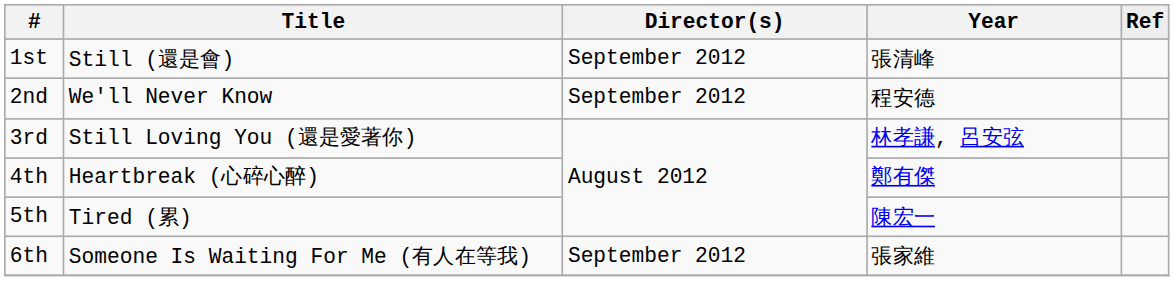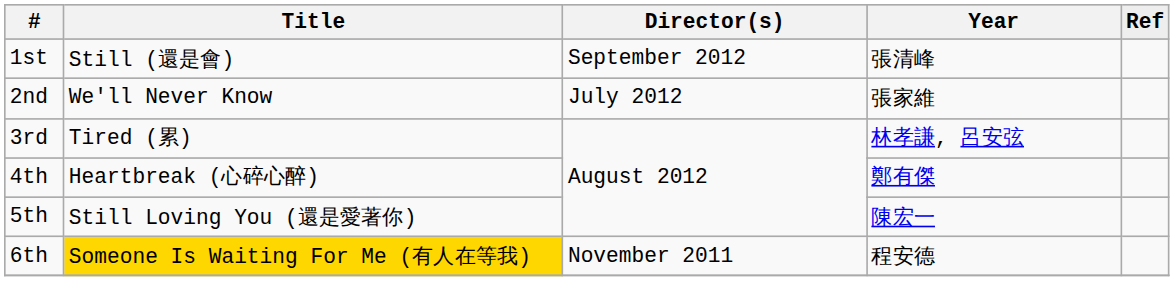2nd | column 3: September 2012 -> July 2012
2nd | column 4: 程安德 -> 張家維
3rd | column 2: Still Loving You (還是愛著你) -> Tired (累)
5th | column 2: Tired (累) -> Still Loving You (還是愛著你)
6th | column 2: no background -> gold background
6th | column 3: September 2012 -> November 2011
6th | column 4: 張家維 -> 程安德
